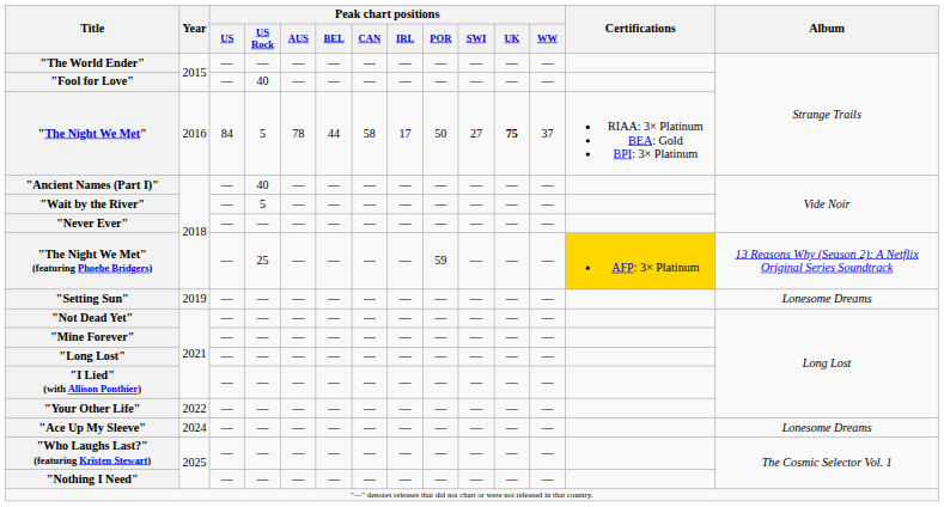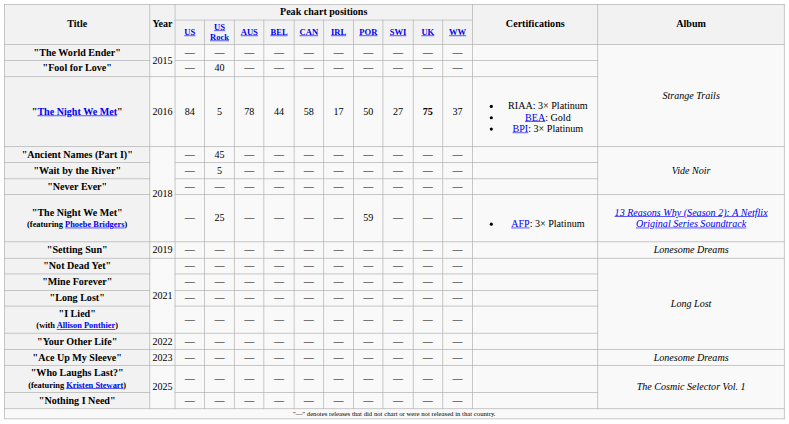"Ancient Names (Part I)" | Peak chart positions / US Rock: 40 -> 45
"The Night We Met" (featuring Phoebe Bridgers) | Certifications: gold background -> no background
"Ace Up My Sleeve" | Year: 2024 -> 2023
